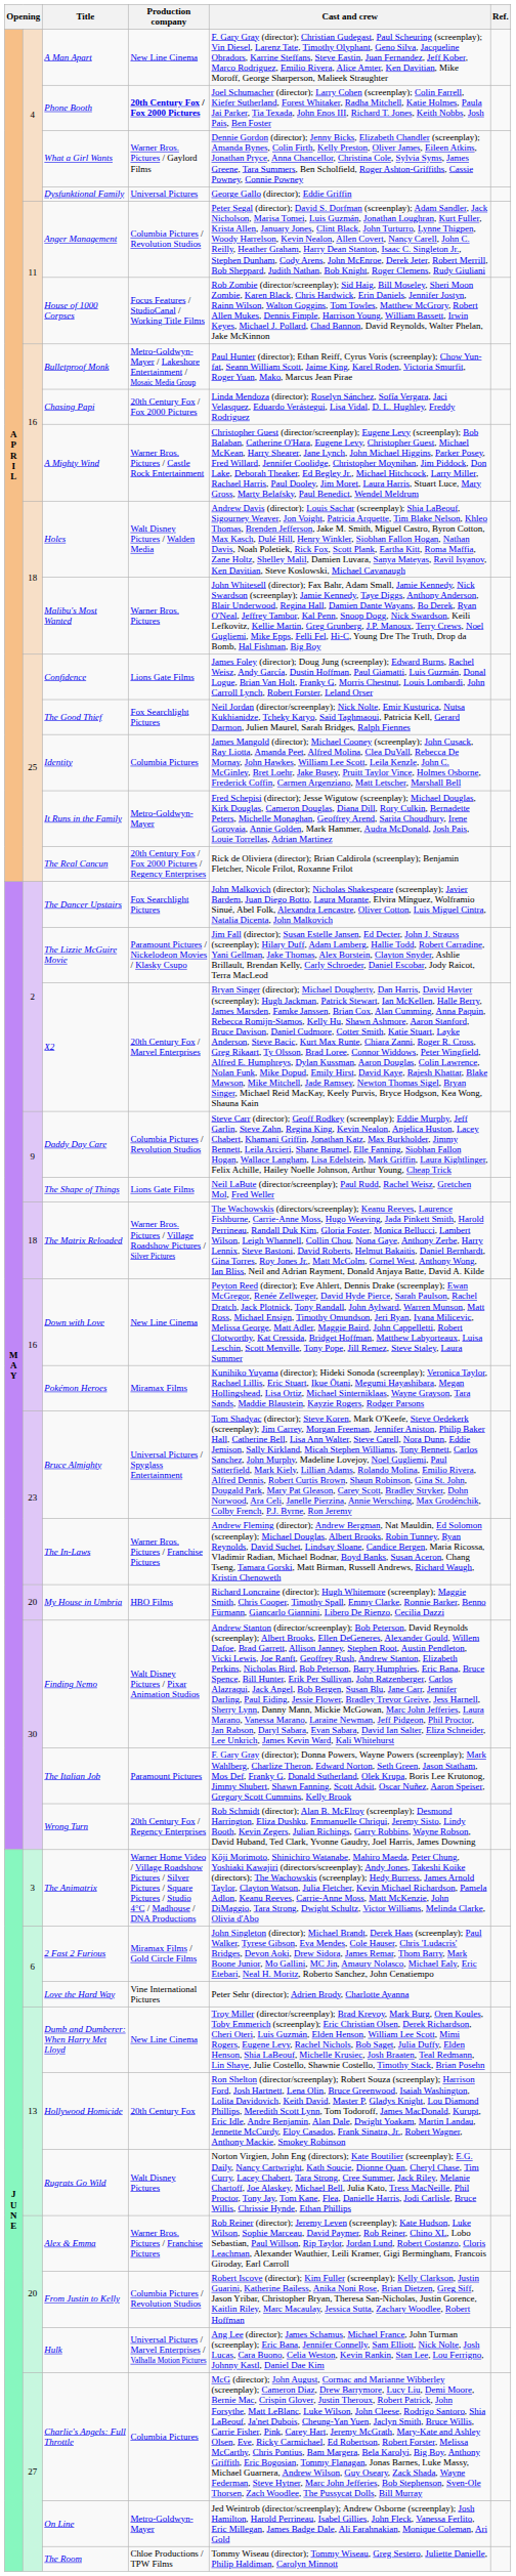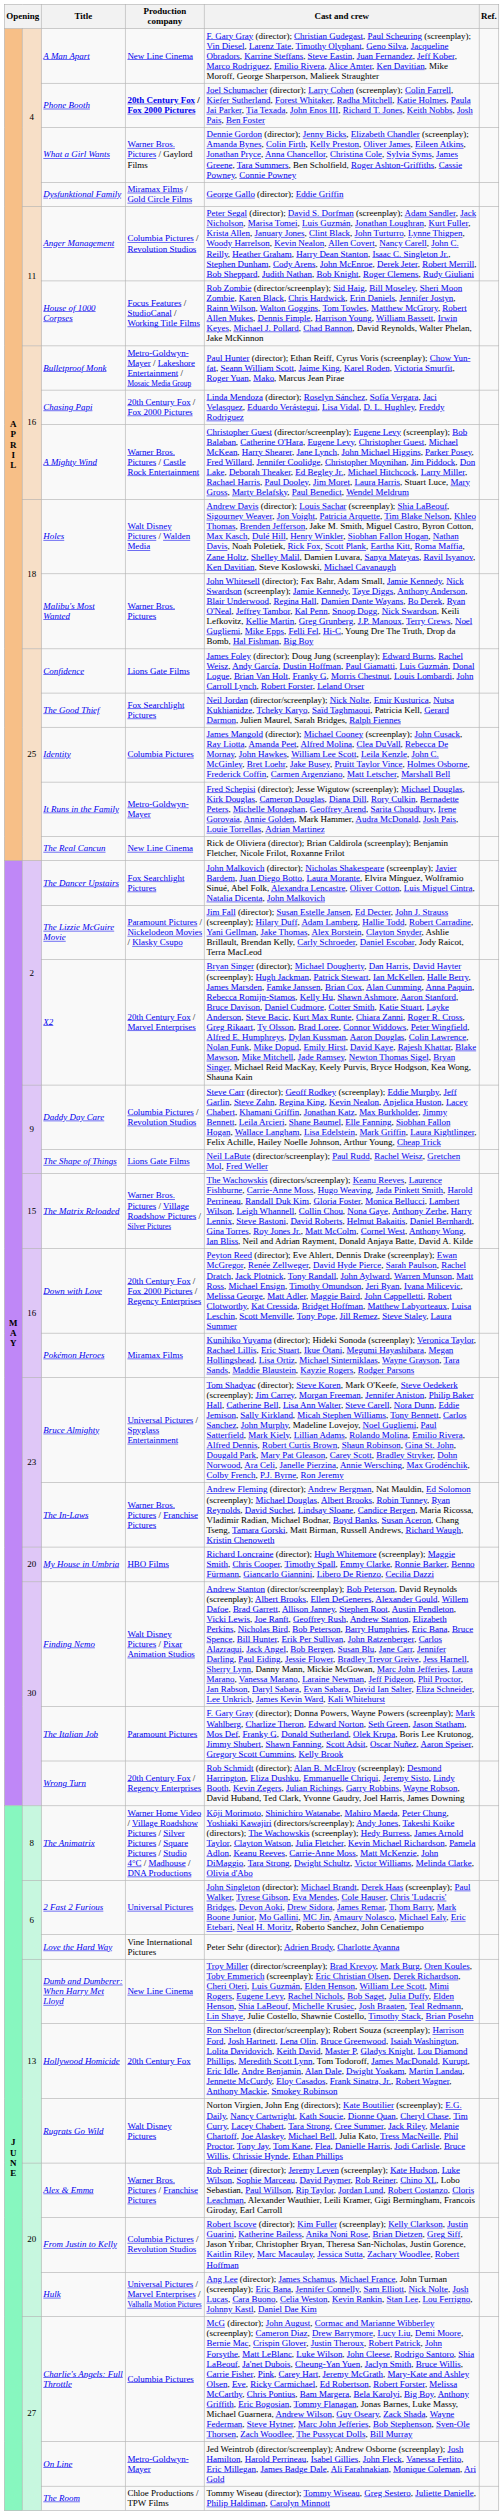Dysfunktional Family | Production company: Universal Pictures -> Miramax Films / Gold Circle Films
The Real Cancun | Production company: 20th Century Fox / Fox 2000 Pictures / Regency Enterprises -> New Line Cinema
The Matrix Reloaded | column 2: 18 -> 15
Down with Love | Production company: New Line Cinema -> 20th Century Fox / Fox 2000 Pictures / Regency Enterprises
The Animatrix | column 2: 3 -> 8
2 Fast 2 Furious | Production company: Miramax Films / Gold Circle Films -> Universal Pictures
